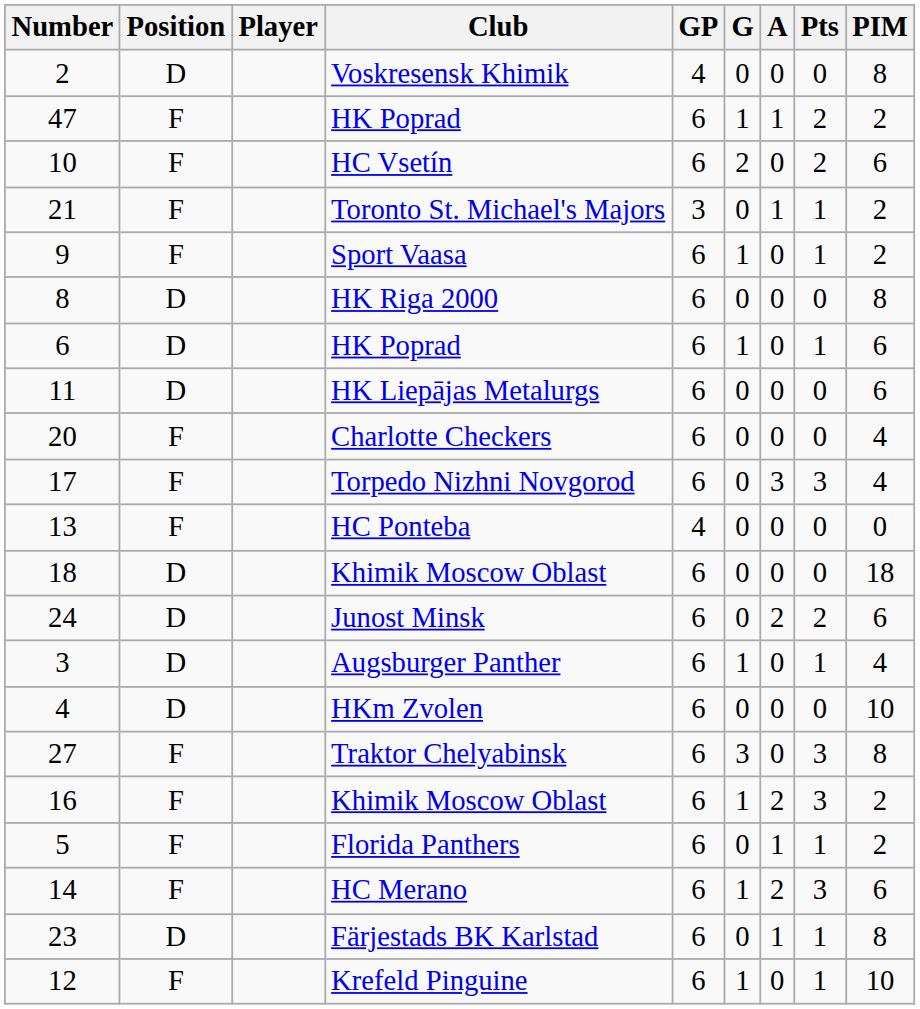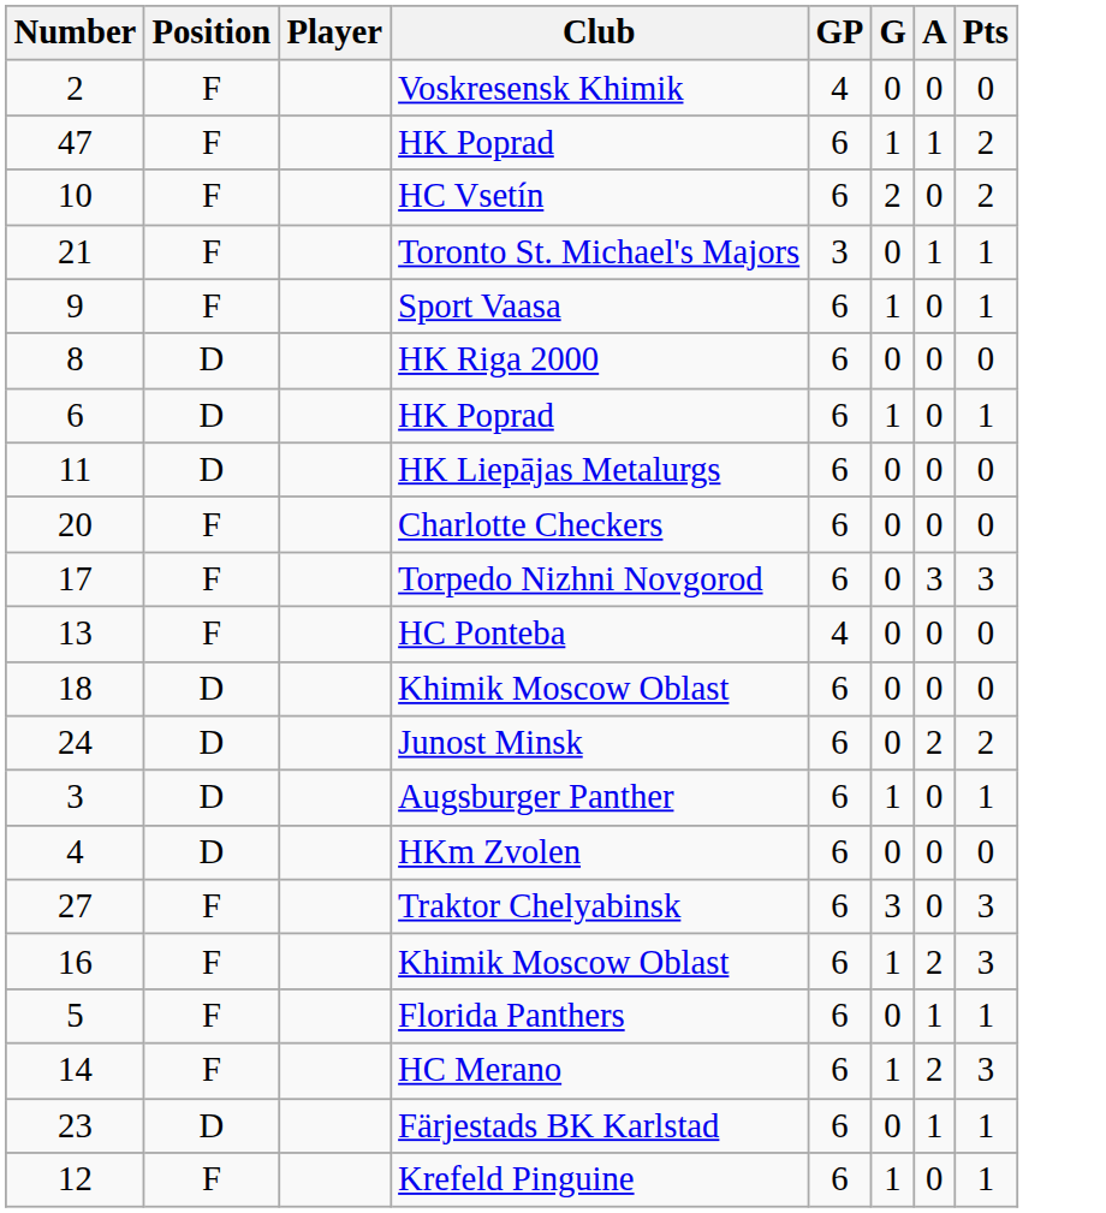- column: PIM | 8 | 2 | 6 | 2 | 2 | 8 | 6 | 6 | 4 | 4 | 0 | 18 | 6 | 4 | 10 | 8 | 2 | 2 | 6 | 8 | 10
Voskresensk Khimik | Position: D -> F
